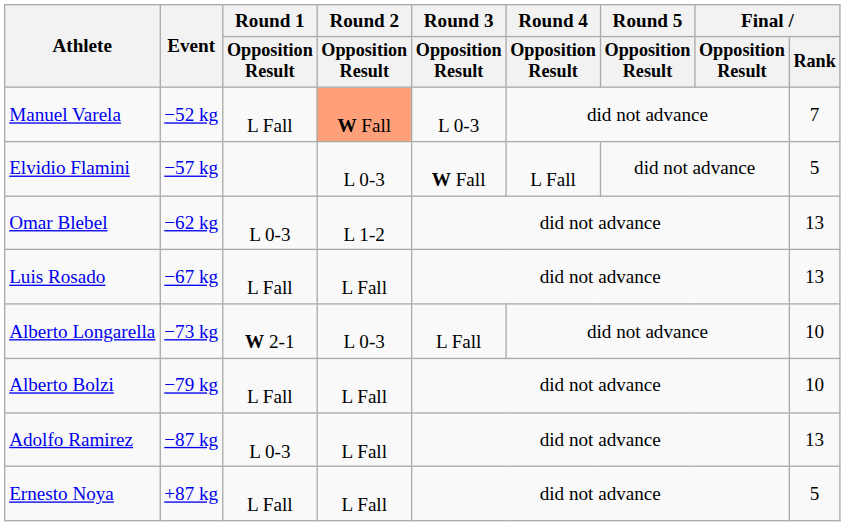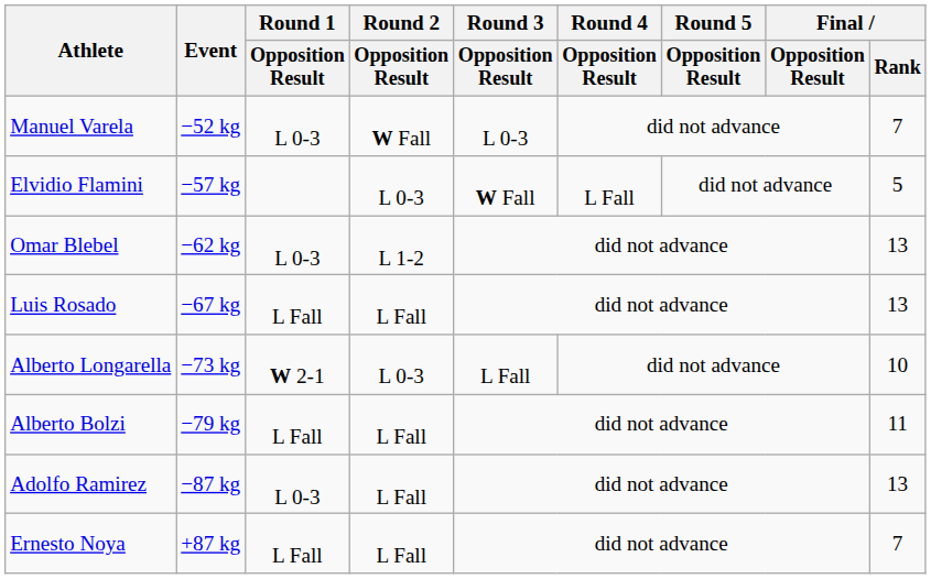Manuel Varela | Round 1 / Opposition Result: L Fall -> L 0-3
Manuel Varela | Round 2 / Opposition Result: lightsalmon background -> no background
Alberto Bolzi | Final / Rank: 10 -> 11
Ernesto Noya | Final / Rank: 5 -> 7
